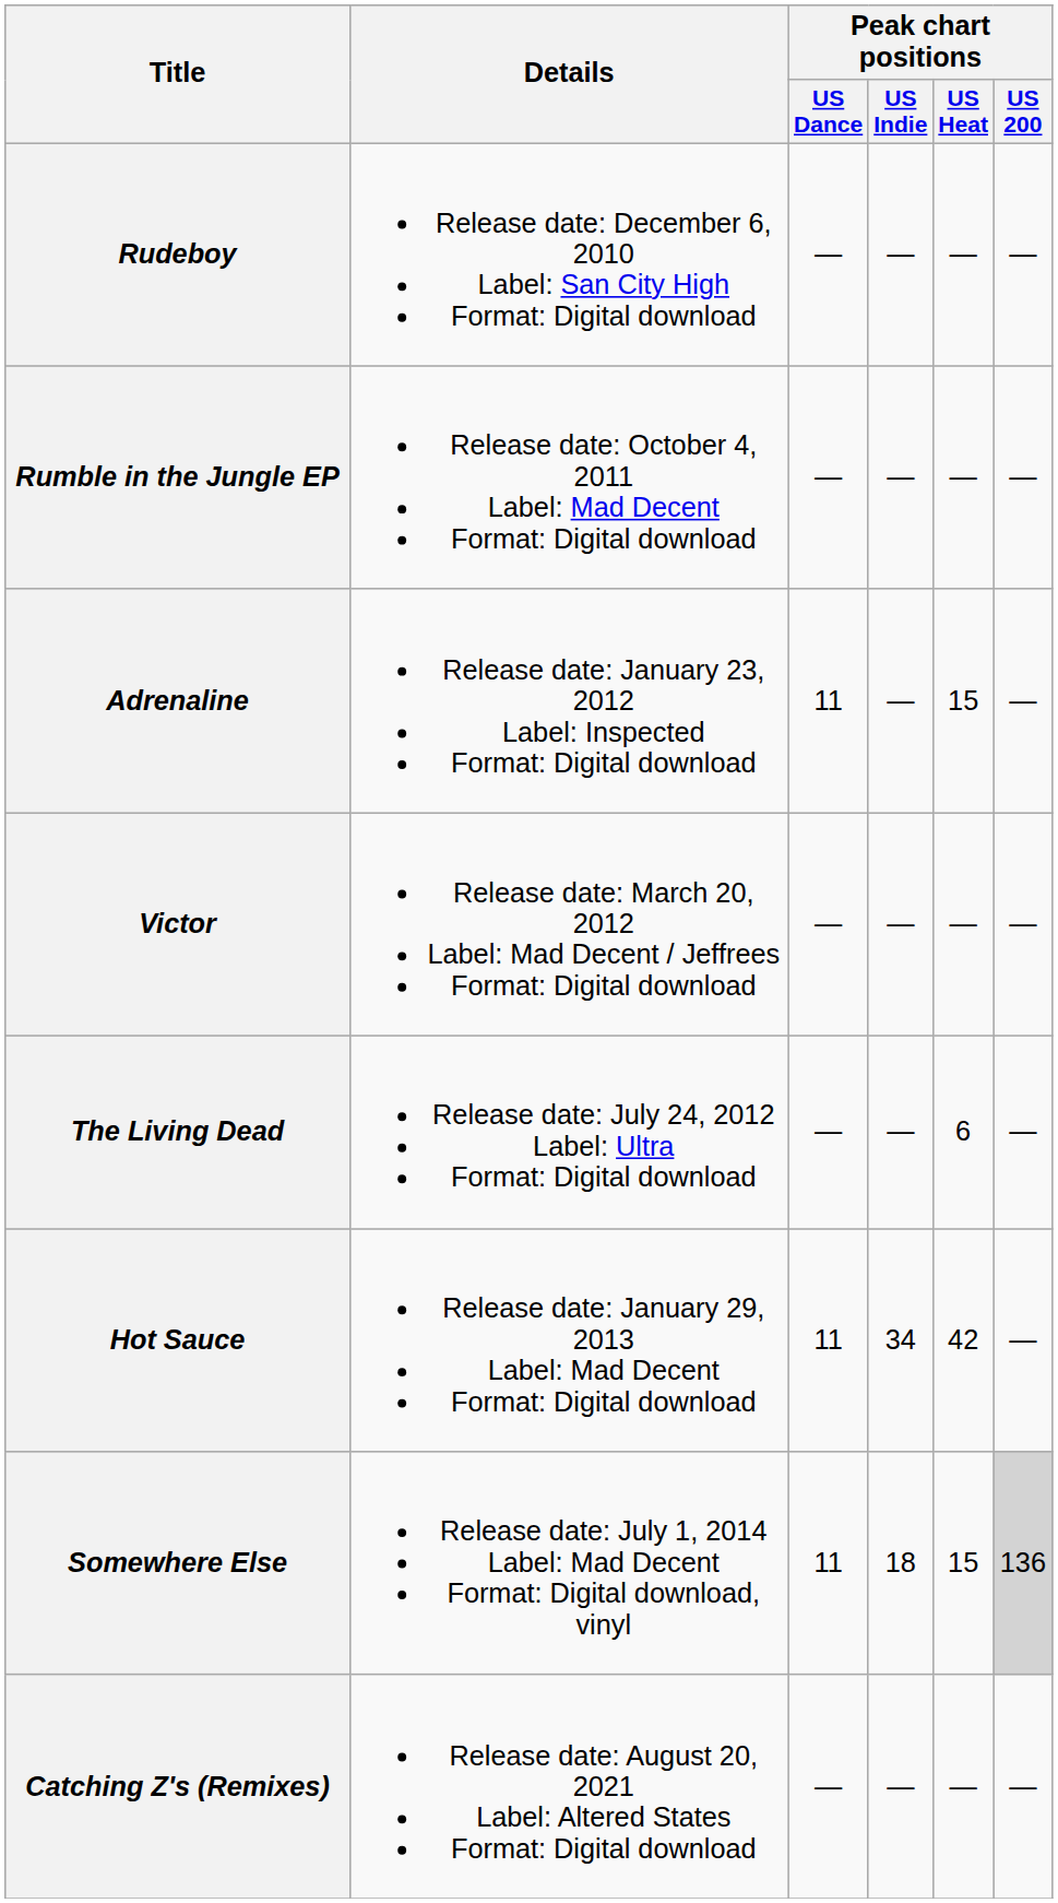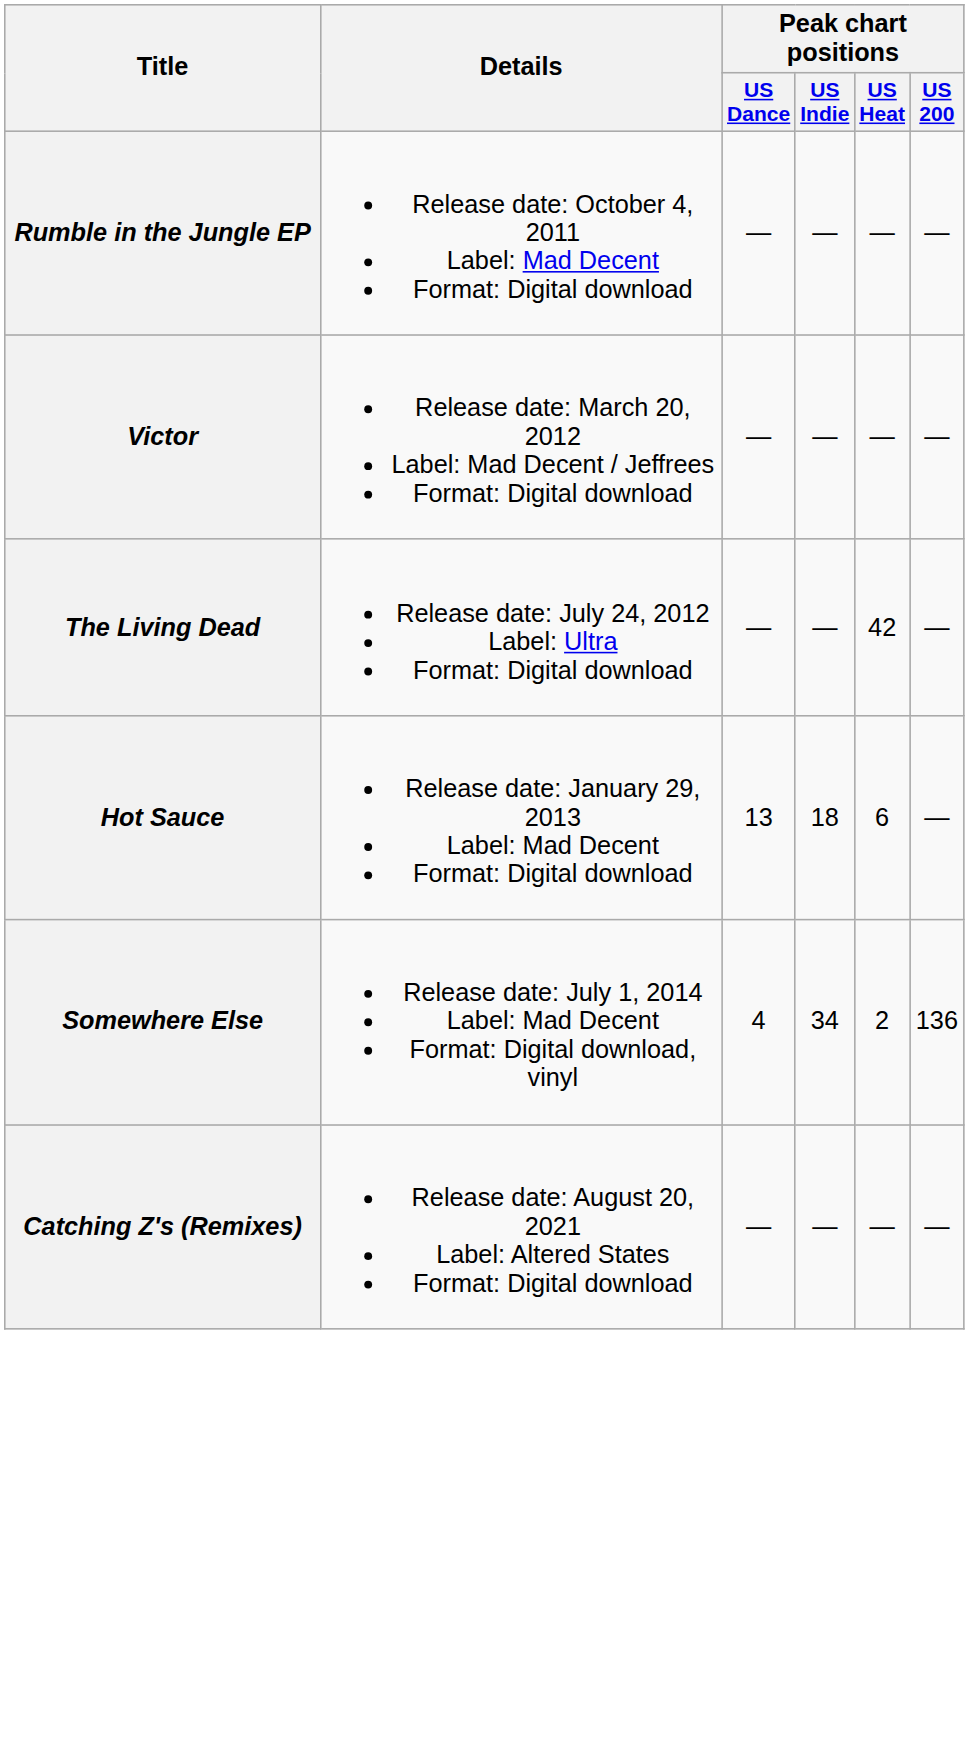- row: Rudeboy | Release date: December 6, 2010 Label: San City High Format: Digital download | — | — | — | —
- row: Adrenaline | Release date: January 23, 2012 Label: Inspected Format: Digital download | 11 | — | 15 | —
The Living Dead | Peak chart positions / US Heat: 6 -> 42
Hot Sauce | Peak chart positions / US Dance: 11 -> 13
Hot Sauce | Peak chart positions / US Indie: 34 -> 18
Hot Sauce | Peak chart positions / US Heat: 42 -> 6
Somewhere Else | Peak chart positions / US Dance: 11 -> 4
Somewhere Else | Peak chart positions / US Indie: 18 -> 34
Somewhere Else | Peak chart positions / US Heat: 15 -> 2
Somewhere Else | Peak chart positions / US 200: lightgrey background -> no background
